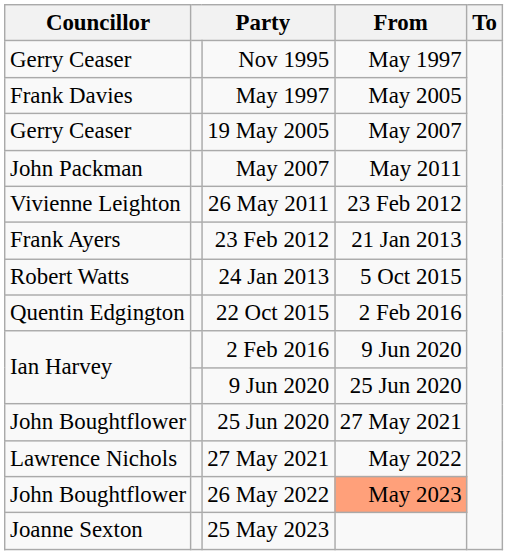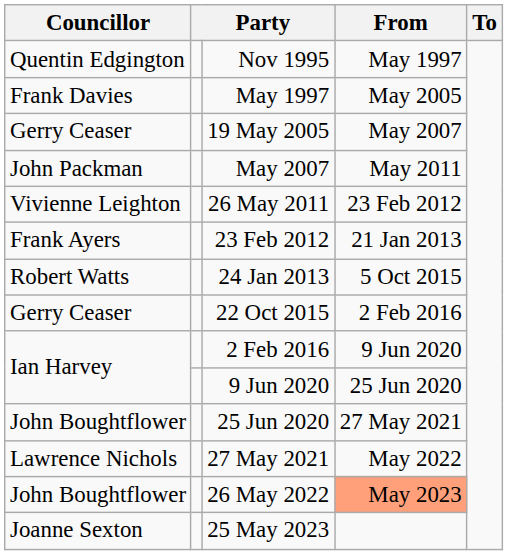Nov 1995 | Councillor: Gerry Ceaser -> Quentin Edgington
22 Oct 2015 | Councillor: Quentin Edgington -> Gerry Ceaser
